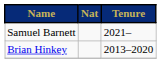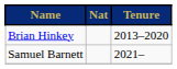rows swapped: Brian Hinkey <-> Samuel Barnett
